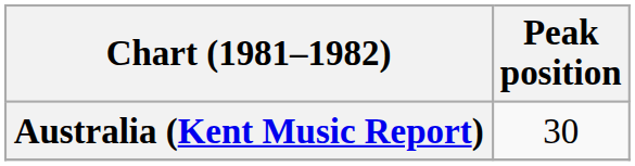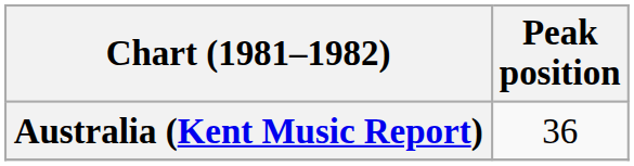Australia (Kent Music Report) | Peak position: 30 -> 36
